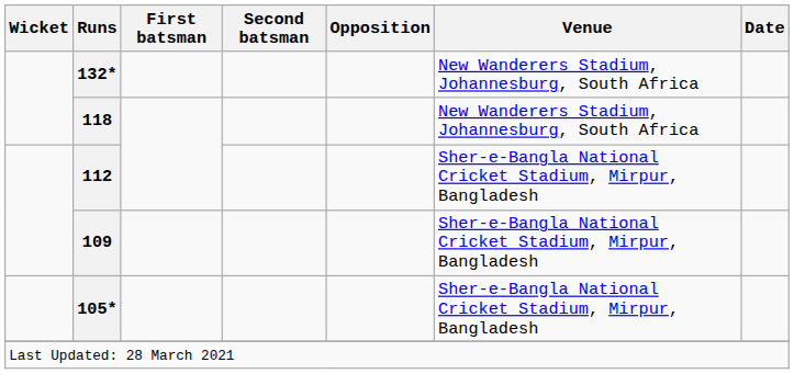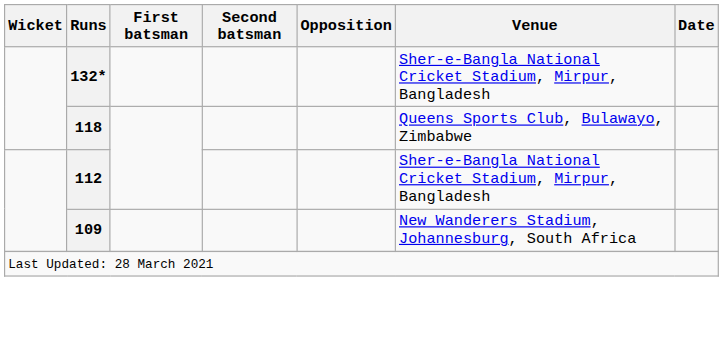132* | Venue: New Wanderers Stadium, Johannesburg, South Africa -> Sher-e-Bangla National Cricket Stadium, Mirpur, Bangladesh
118 | Venue: New Wanderers Stadium, Johannesburg, South Africa -> Queens Sports Club, Bulawayo, Zimbabwe
109 | Venue: Sher-e-Bangla National Cricket Stadium, Mirpur, Bangladesh -> New Wanderers Stadium, Johannesburg, South Africa
- row: 105* | Sher-e-Bangla National Cricket Stadium, Mirpur, Bangladesh
